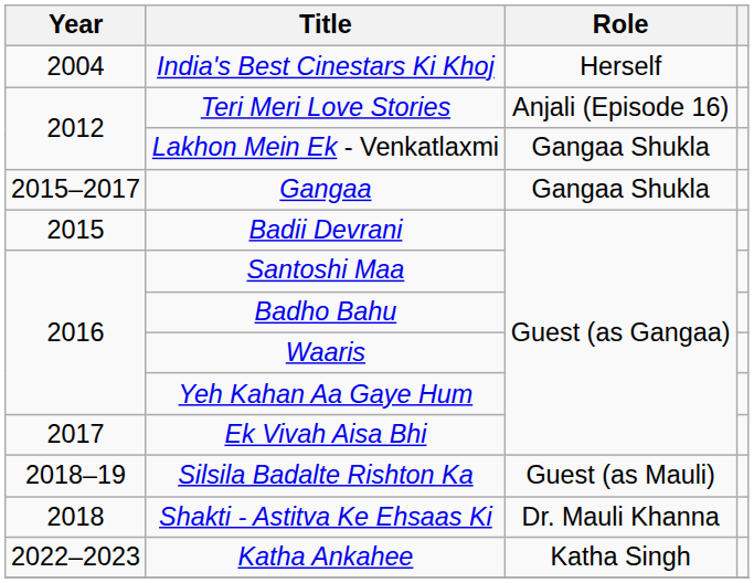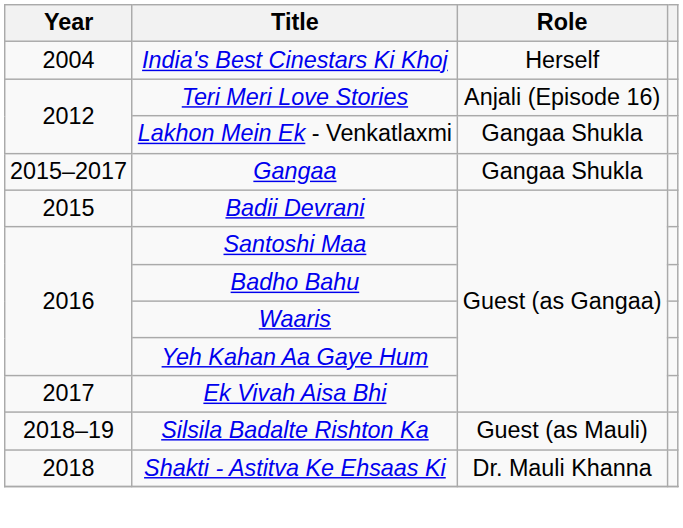- row: 2022–2023 | Katha Ankahee | Katha Singh
